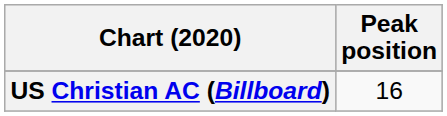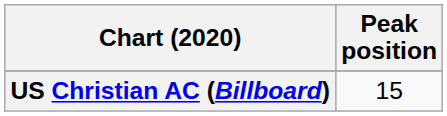US Christian AC (Billboard) | Peak position: 16 -> 15
